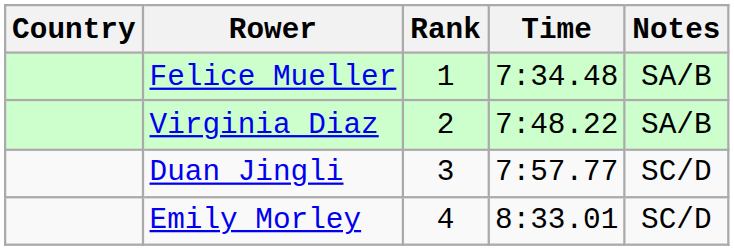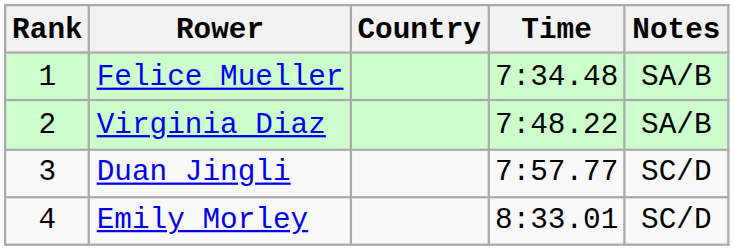columns swapped: Rank <-> Country
